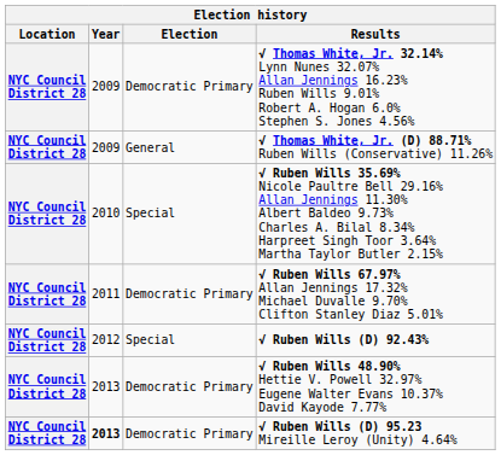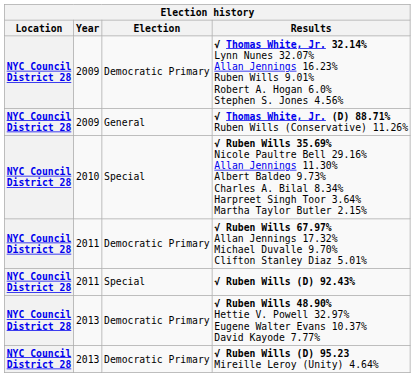√ Ruben Wills (D) 92.43% | Year: 2012 -> 2011
√ Ruben Wills (D) 95.23 Mireille Leroy (Unity) 4.64% | Year: bold -> normal
